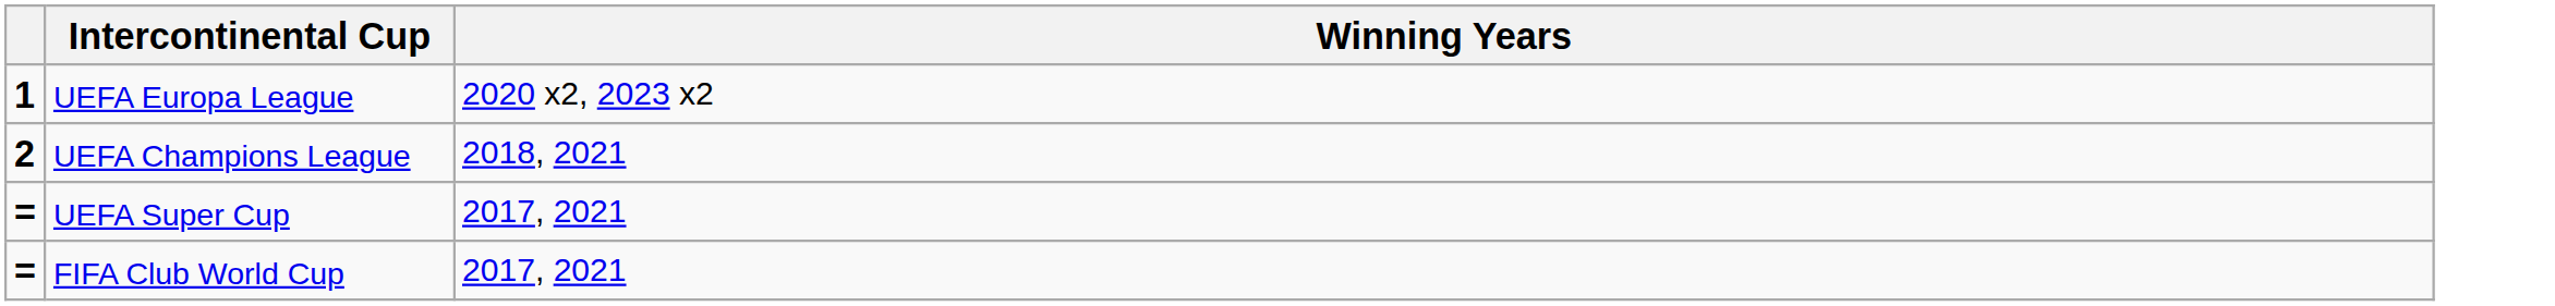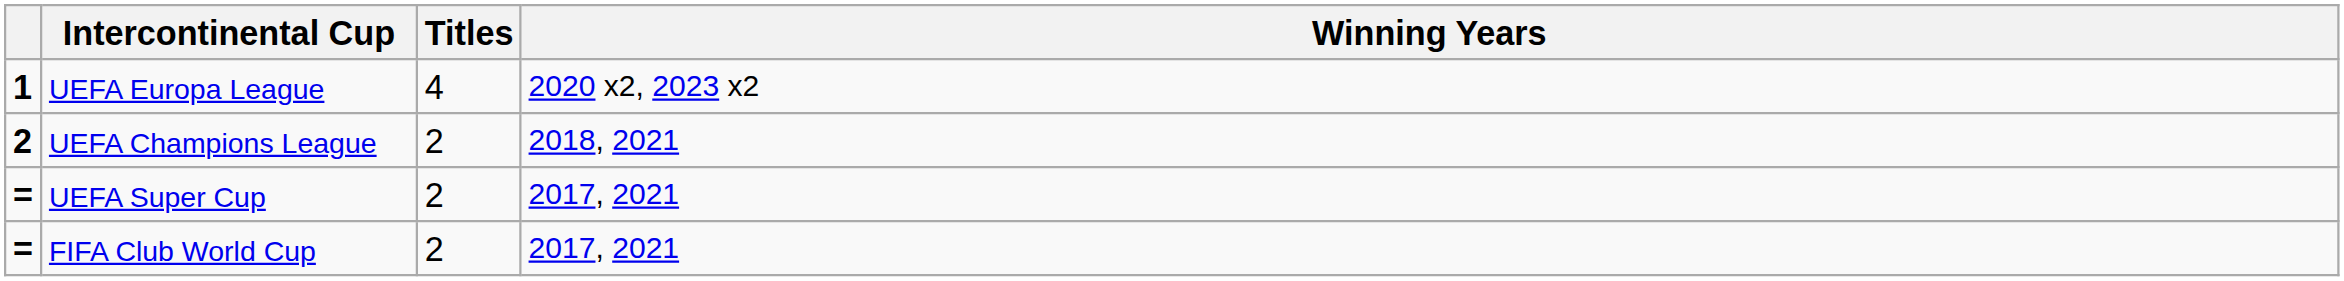+ column: Titles | 4 | 2 | 2 | 2
